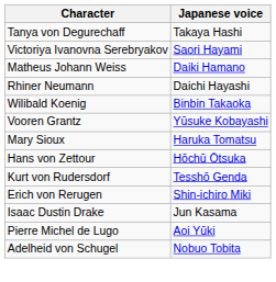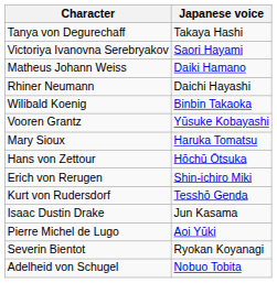rows swapped: Kurt von Rudersdorf <-> Erich von Rerugen
+ row: Severin Bientot | Ryokan Koyanagi
